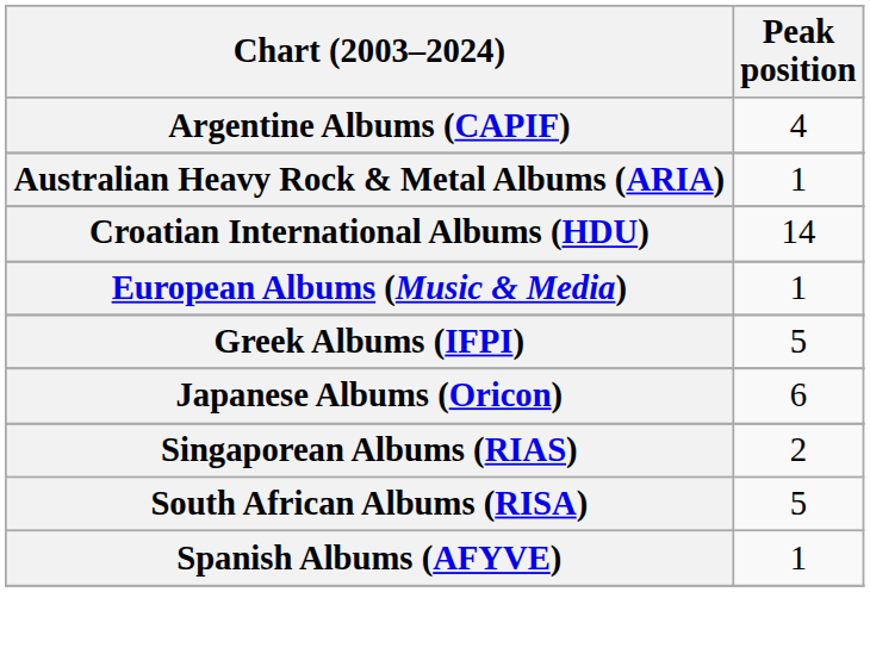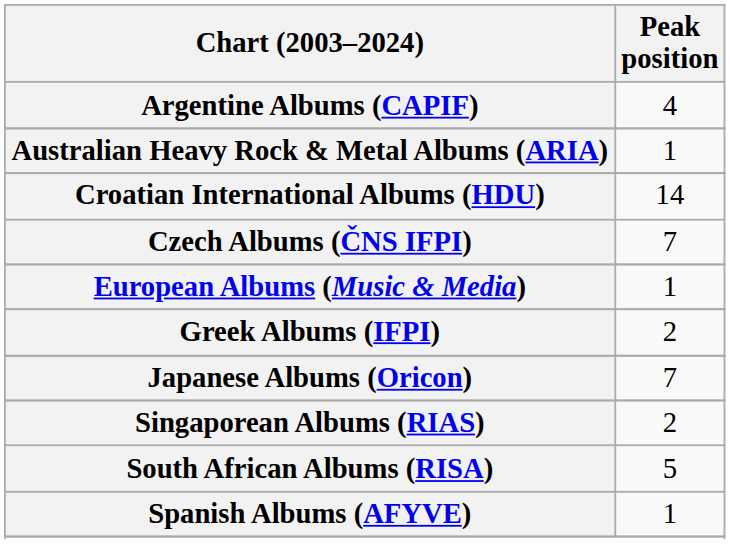+ row: Czech Albums (ČNS IFPI) | 7
Greek Albums (IFPI) | Peak position: 5 -> 2
Japanese Albums (Oricon) | Peak position: 6 -> 7
